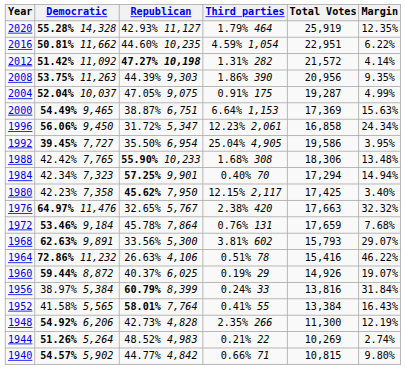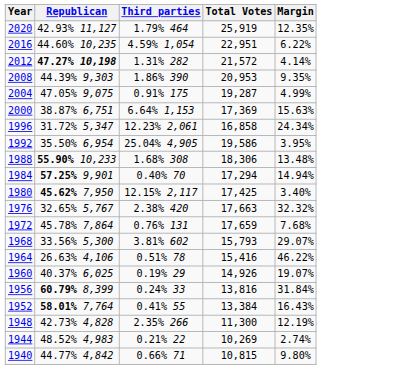- column: Democratic | 55.28% 14,328 | 50.81% 11,662 | 51.42% 11,092 | 53.75% 11,263 | 52.04% 10,037 | 54.49% 9,465 | 56.06% 9,450 | 39.45% 7,727 | 42.42% 7,765 | 42.34% 7,323 | 42.23% 7,358 | 64.97% 11,476 | 53.46% 9,184 | 62.63% 9,891 | 72.86% 11,232 | 59.44% 8,872 | 38.97% 5,384 | 41.58% 5,565 | 54.92% 6,206 | 51.26% 5,264 | 54.57% 5,902
2008 | Total Votes: 20,956 -> 20,953
